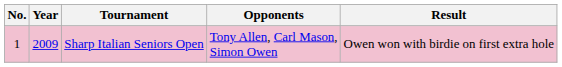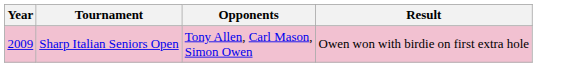- column: No. | 1
